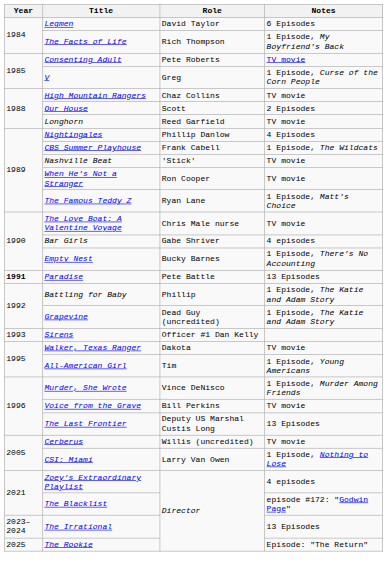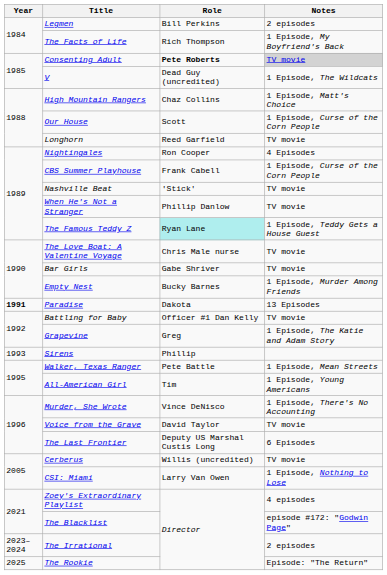Legmen | Role: David Taylor -> Bill Perkins
Legmen | Notes: 6 Episodes -> 2 episodes
Consenting Adult | Role: normal -> bold
Consenting Adult | Notes: no background -> lightgrey background
V | Role: Greg -> Dead Guy (uncredited)
V | Notes: 1 Episode, Curse of the Corn People -> 1 Episode, The Wildcats
High Mountain Rangers | Notes: TV movie -> 1 Episode, Matt's Choice
Our House | Notes: 2 Episodes -> 1 Episode, Curse of the Corn People
Nightingales | Role: Phillip Danlow -> Ron Cooper
CBS Summer Playhouse | Notes: 1 Episode, The Wildcats -> 1 Episode, Curse of the Corn People
When He's Not a Stranger | Role: Ron Cooper -> Phillip Danlow
The Famous Teddy Z | Role: no background -> paleturquoise background
The Famous Teddy Z | Notes: 1 Episode, Matt's Choice -> 1 Episode, Teddy Gets a House Guest
Bar Girls | Notes: 4 episodes -> TV movie
Empty Nest | Notes: 1 Episode, There's No Accounting -> 1 Episode, Murder Among Friends
Paradise | Role: Pete Battle -> Dakota
Battling for Baby | Role: Phillip -> Officer #1 Dan Kelly
Battling for Baby | Notes: 1 Episode, The Katie and Adam Story -> TV movie
Grapevine | Role: Dead Guy (uncredited) -> Greg
Sirens | Role: Officer #1 Dan Kelly -> Phillip
Walker, Texas Ranger | Role: Dakota -> Pete Battle
Walker, Texas Ranger | Notes: TV movie -> 1 Episode, Mean Streets
Murder, She Wrote | Notes: 1 Episode, Murder Among Friends -> 1 Episode, There's No Accounting
Voice from the Grave | Role: Bill Perkins -> David Taylor
The Last Frontier | Notes: 13 Episodes -> 6 Episodes
The Irrational | Notes: 13 Episodes -> 2 episodes
